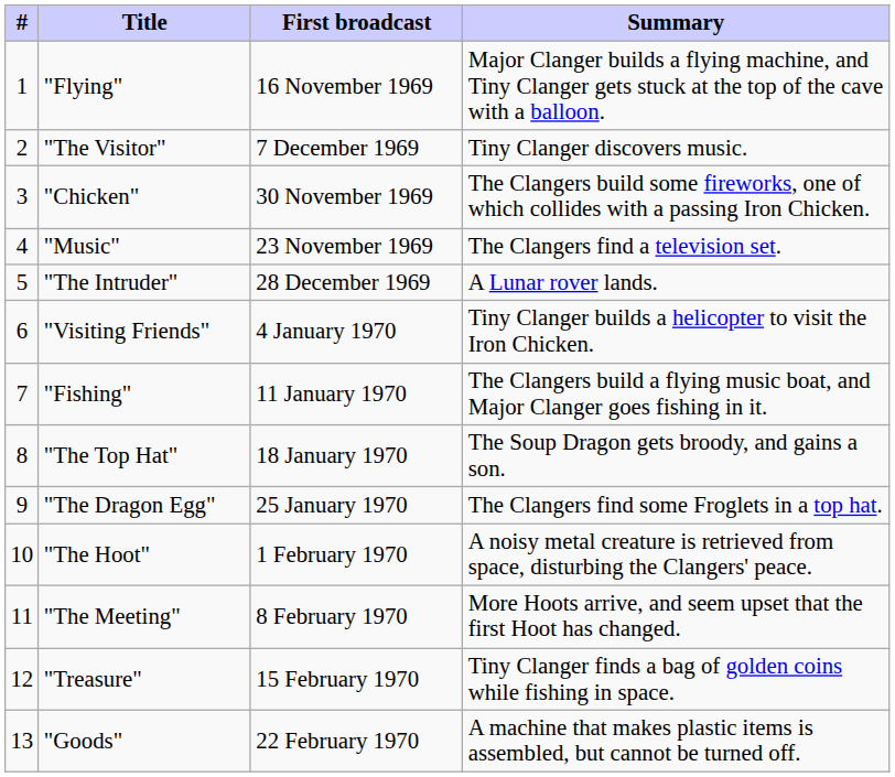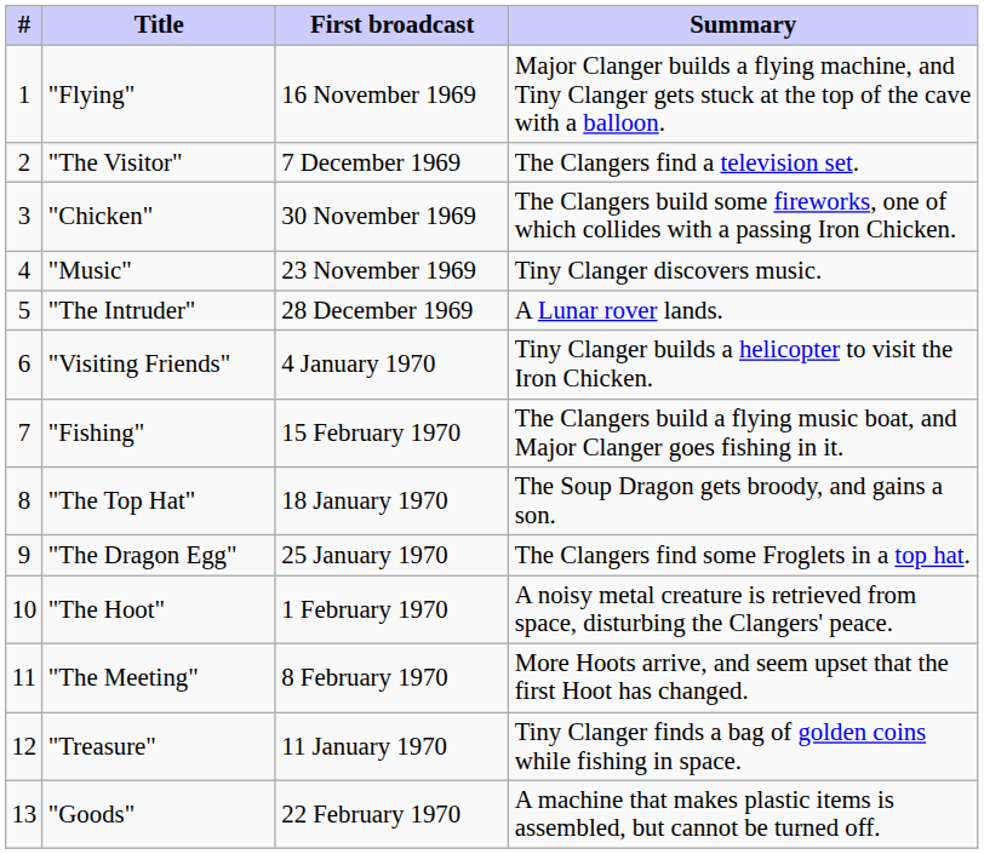"The Visitor" | Summary: Tiny Clanger discovers music. -> The Clangers find a television set.
"Music" | Summary: The Clangers find a television set. -> Tiny Clanger discovers music.
"Fishing" | First broadcast: 11 January 1970 -> 15 February 1970
"Treasure" | First broadcast: 15 February 1970 -> 11 January 1970
